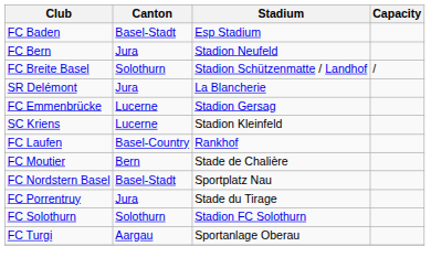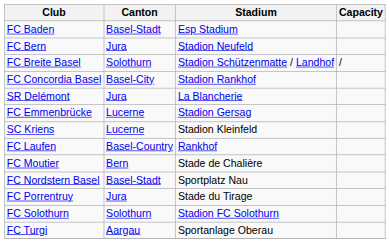+ row: FC Concordia Basel | Basel-City | Stadion Rankhof
